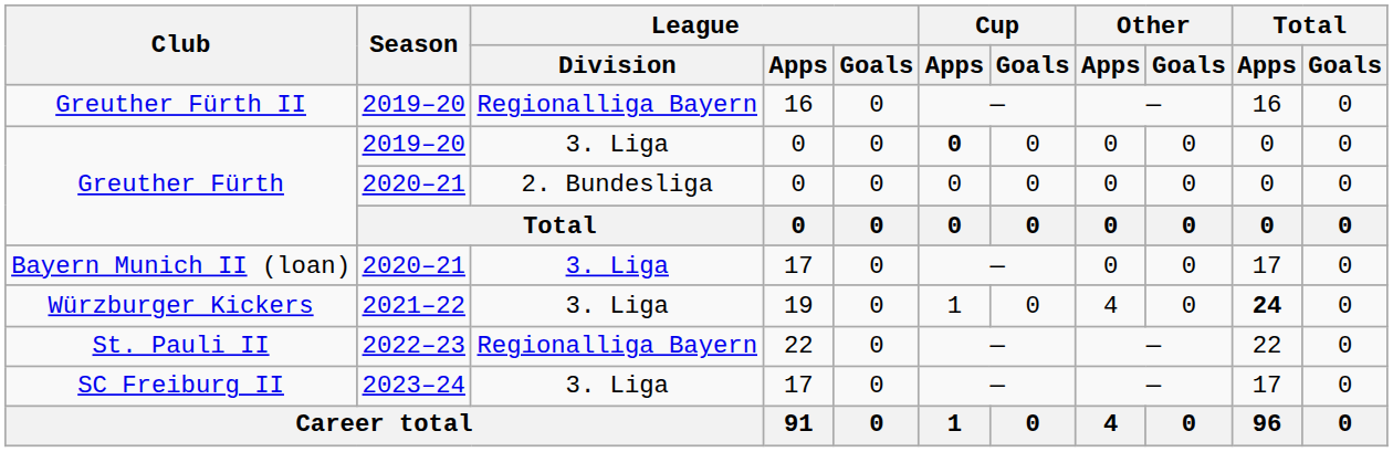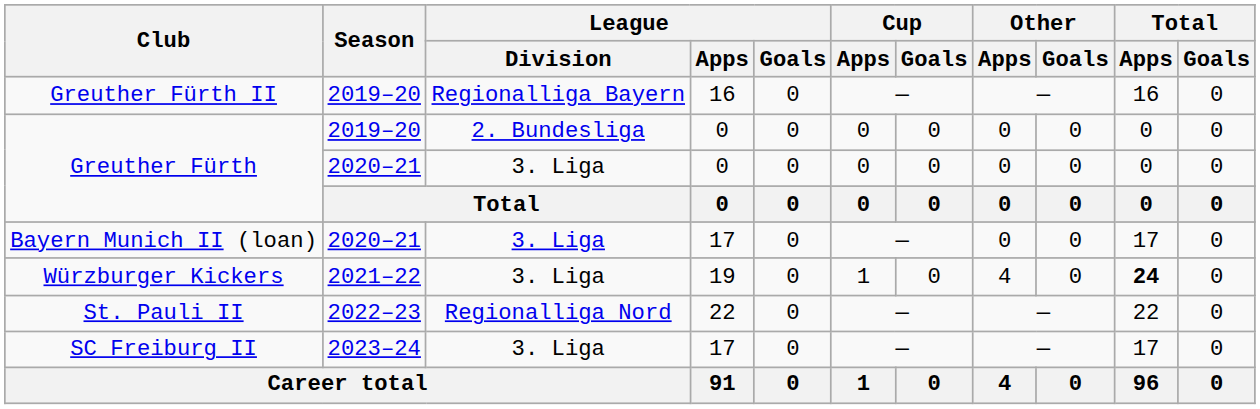Greuther Fürth / 2019–20 | League / Division: 3. Liga -> 2. Bundesliga
Greuther Fürth / 2019–20 | Cup / Apps: bold -> normal
Greuther Fürth / 2020–21 | League / Division: 2. Bundesliga -> 3. Liga
St. Pauli II | League / Division: Regionalliga Bayern -> Regionalliga Nord
